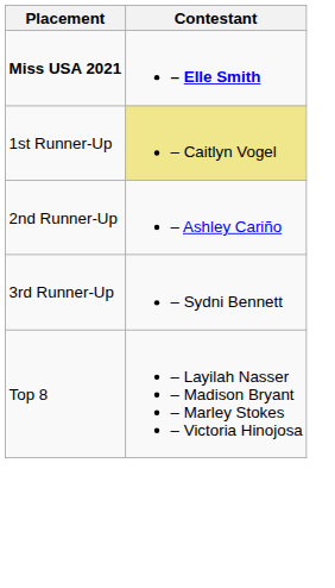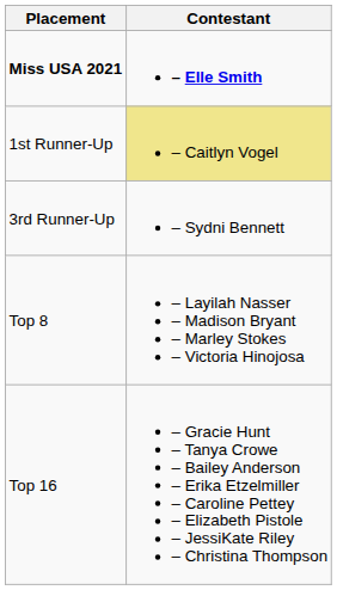- row: 2nd Runner-Up | – Ashley Cariño
+ row: Top 16 | – Gracie Hunt – Tanya Crowe – Bailey Anderson – Erika Etzelmiller – Caroline Pettey – Elizabeth Pistole – JessiKate Riley – Christina Thompson
